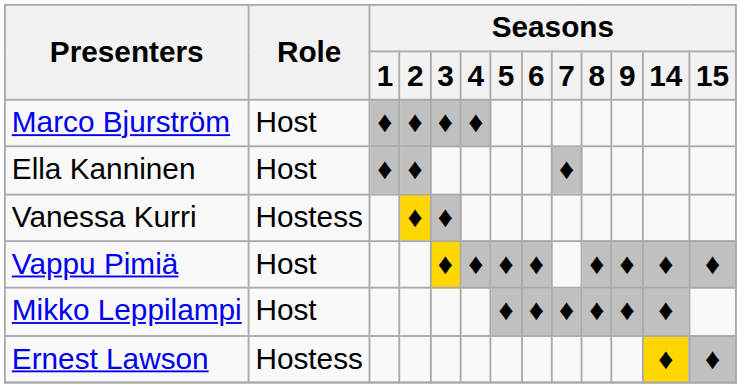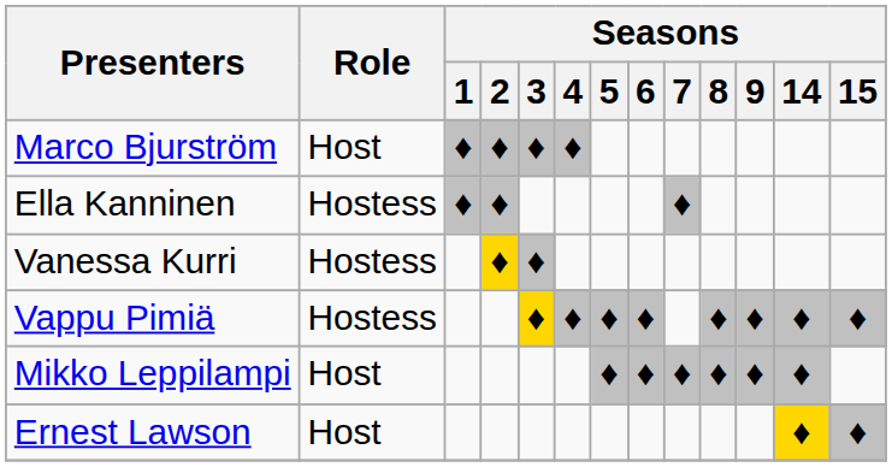Ella Kanninen | Role: Host -> Hostess
Vappu Pimiä | Role: Host -> Hostess
Ernest Lawson | Role: Hostess -> Host
